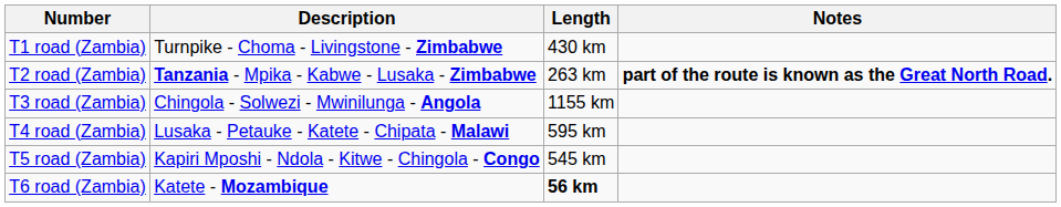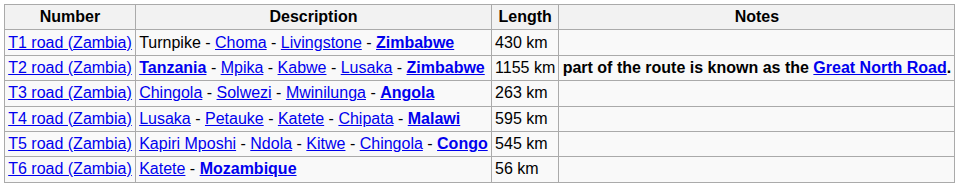T2 road (Zambia) | Length: 263 km -> 1155 km
T3 road (Zambia) | Length: 1155 km -> 263 km
T6 road (Zambia) | Length: bold -> normal
